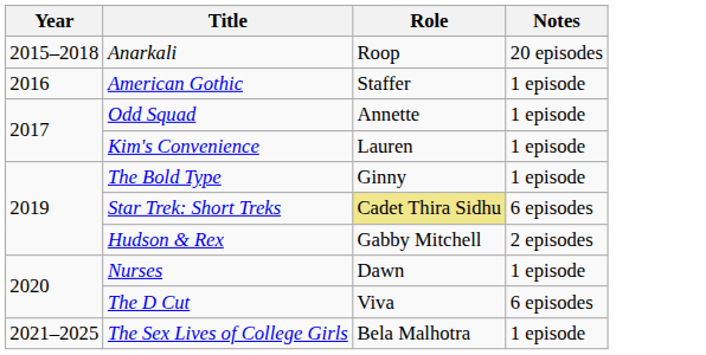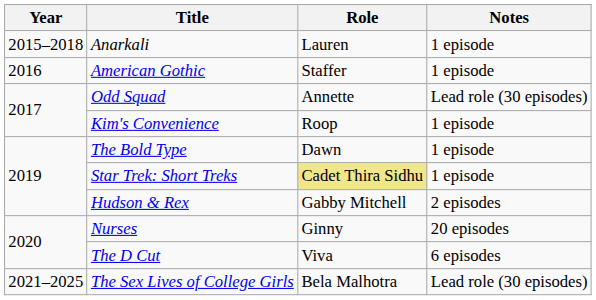Anarkali | Role: Roop -> Lauren
Anarkali | Notes: 20 episodes -> 1 episode
Odd Squad | Notes: 1 episode -> Lead role (30 episodes)
Kim's Convenience | Role: Lauren -> Roop
The Bold Type | Role: Ginny -> Dawn
Star Trek: Short Treks | Notes: 6 episodes -> 1 episode
Nurses | Role: Dawn -> Ginny
Nurses | Notes: 1 episode -> 20 episodes
The Sex Lives of College Girls | Notes: 1 episode -> Lead role (30 episodes)
